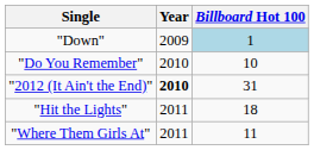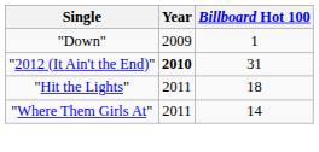"Down" | Billboard Hot 100: lightblue background -> no background
- row: "Do You Remember" | 2010 | 10
"Where Them Girls At" | Billboard Hot 100: 11 -> 14
